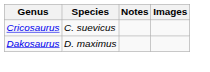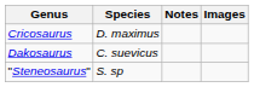Cricosaurus | Species: C. suevicus -> D. maximus
Dakosaurus | Species: D. maximus -> C. suevicus
+ row: "Steneosaurus" | S. sp
